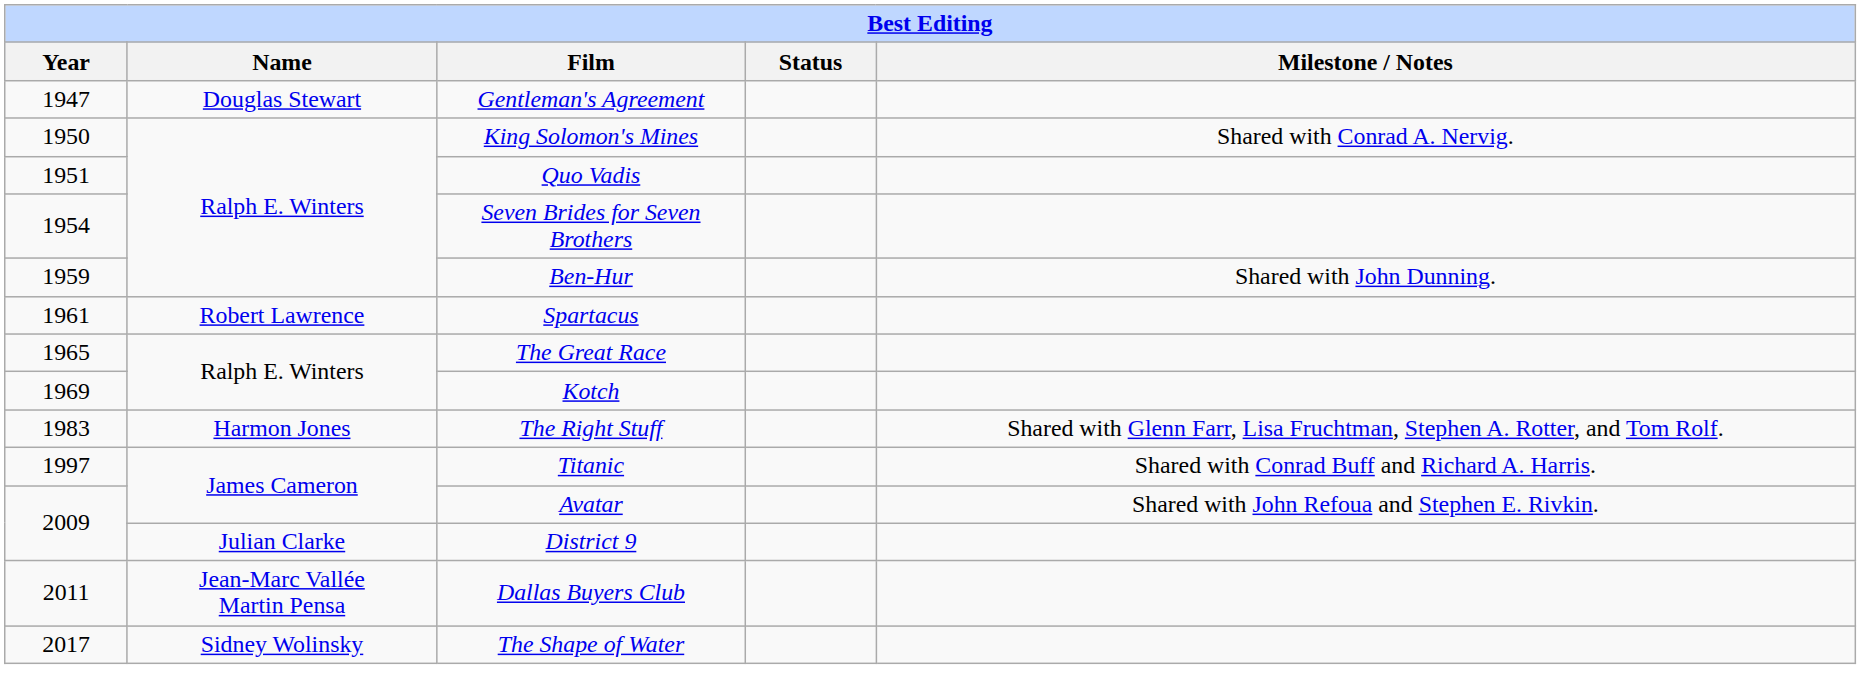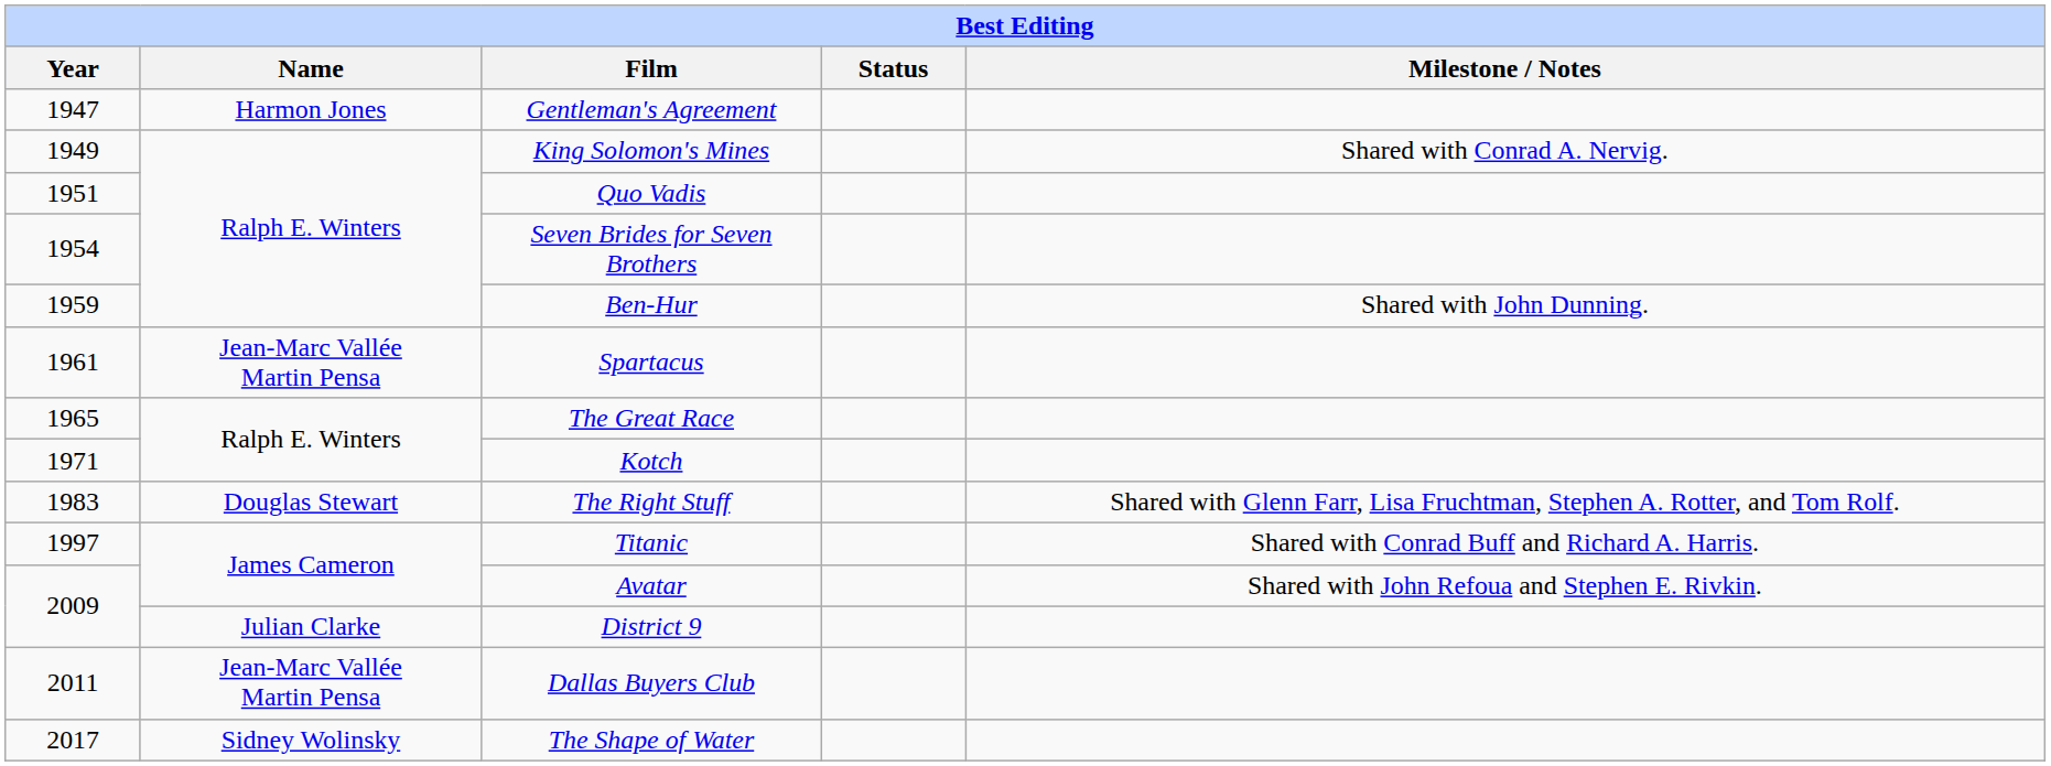Gentleman's Agreement | Name: Douglas Stewart -> Harmon Jones
King Solomon's Mines | Year: 1950 -> 1949
Spartacus | Name: Robert Lawrence -> Jean-Marc Vallée Martin Pensa
Kotch | Year: 1969 -> 1971
The Right Stuff | Name: Harmon Jones -> Douglas Stewart
